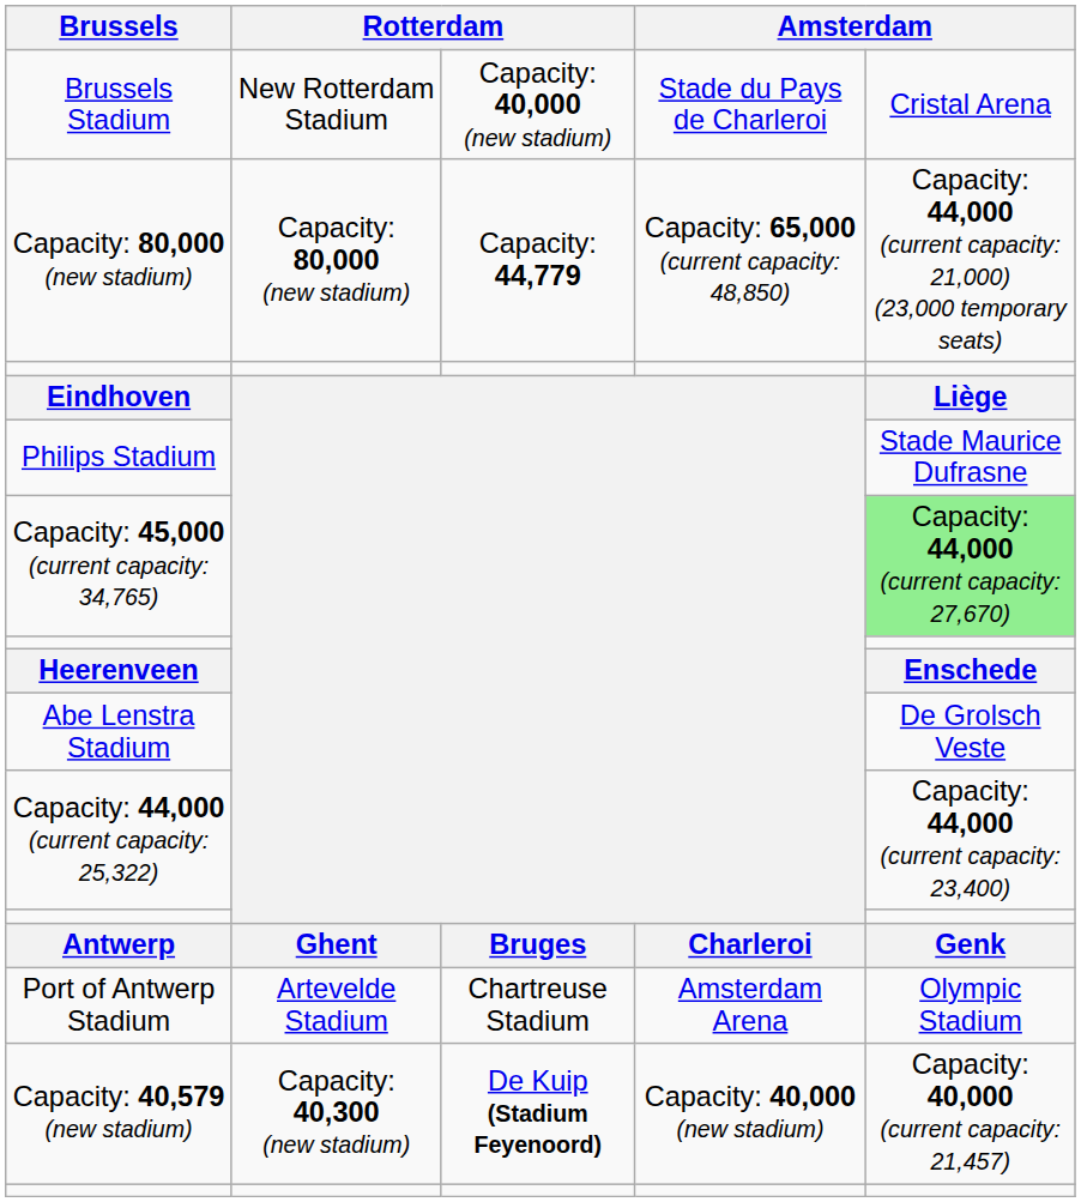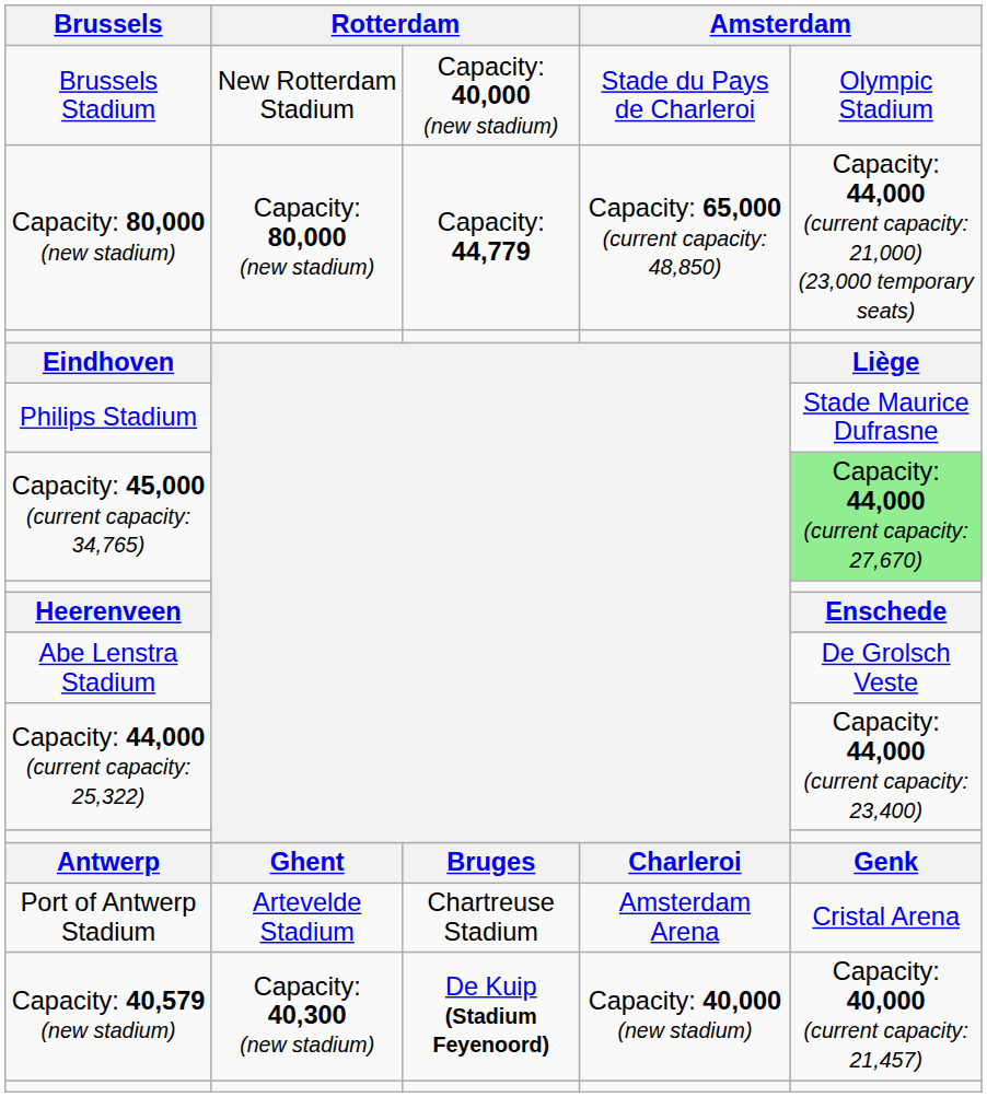Brussels Stadium | column 5: Cristal Arena -> Olympic Stadium
Port of Antwerp Stadium | column 5: Olympic Stadium -> Cristal Arena
